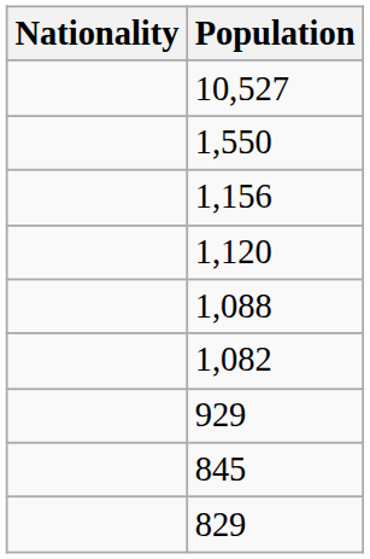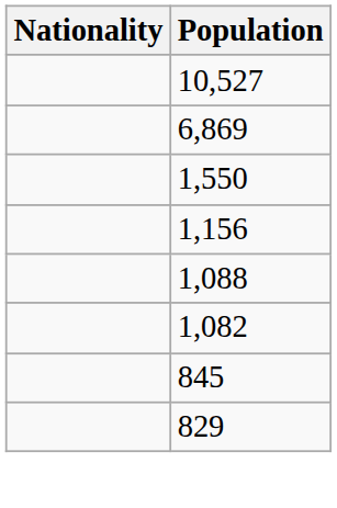+ row: 6,869
- row: 1,120
- row: 929
